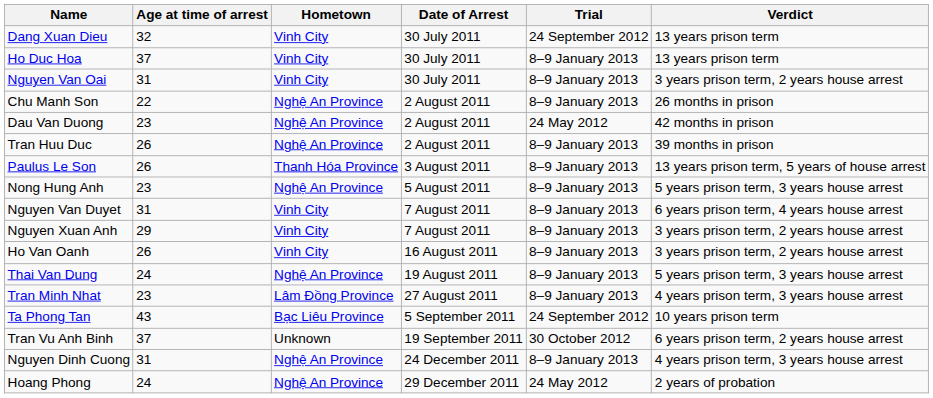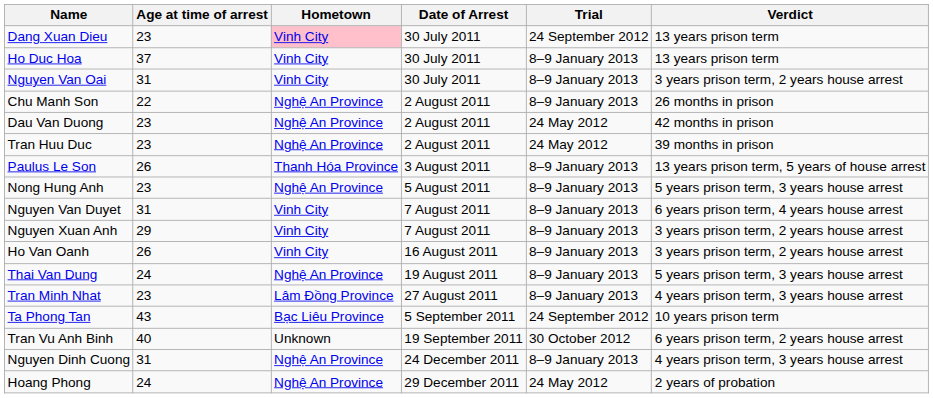Dang Xuan Dieu | Age at time of arrest: 32 -> 23
Dang Xuan Dieu | Hometown: no background -> pink background
Tran Huu Duc | Age at time of arrest: 26 -> 23
Tran Huu Duc | Trial: 8–9 January 2013 -> 24 May 2012
Tran Vu Anh Binh | Age at time of arrest: 37 -> 40
